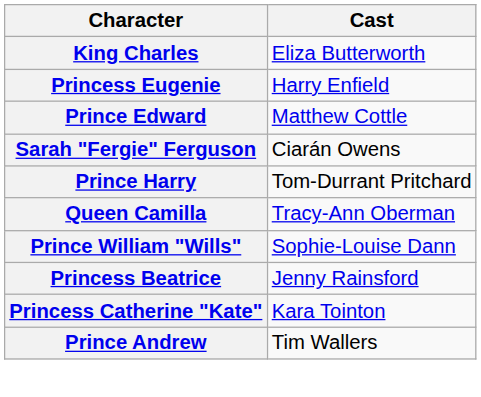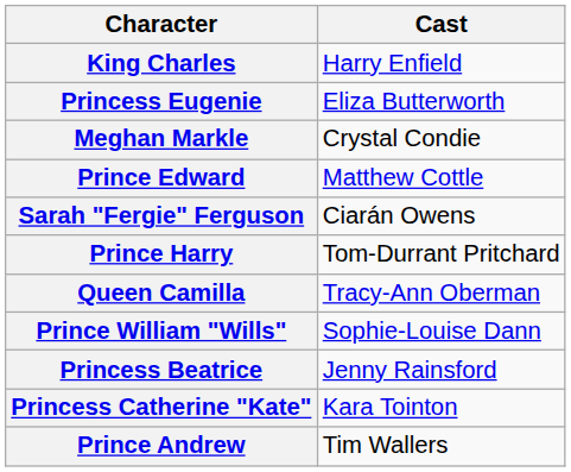King Charles | Cast: Eliza Butterworth -> Harry Enfield
Princess Eugenie | Cast: Harry Enfield -> Eliza Butterworth
+ row: Meghan Markle | Crystal Condie
